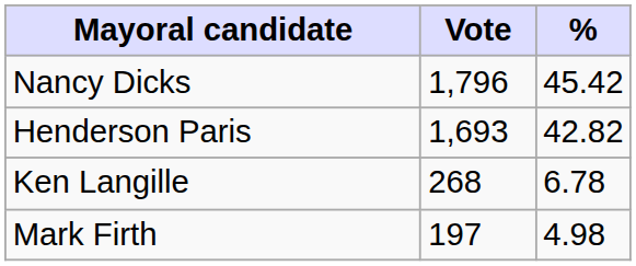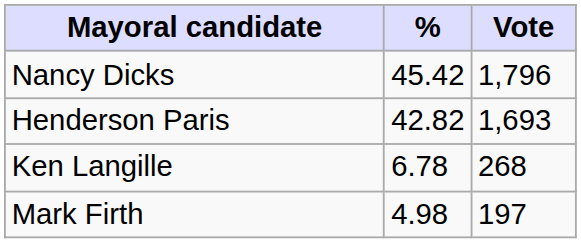columns swapped: Vote <-> %
